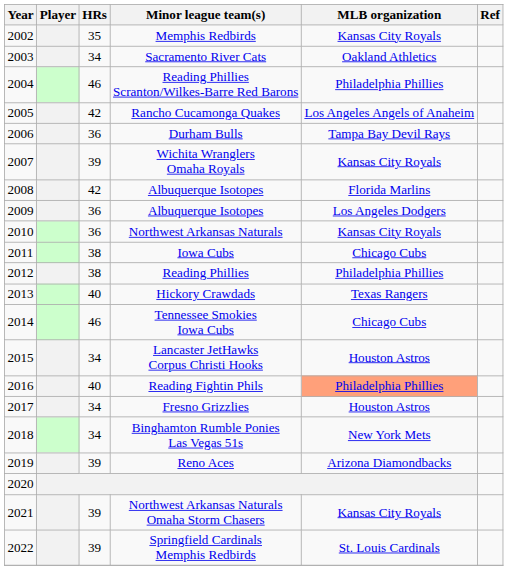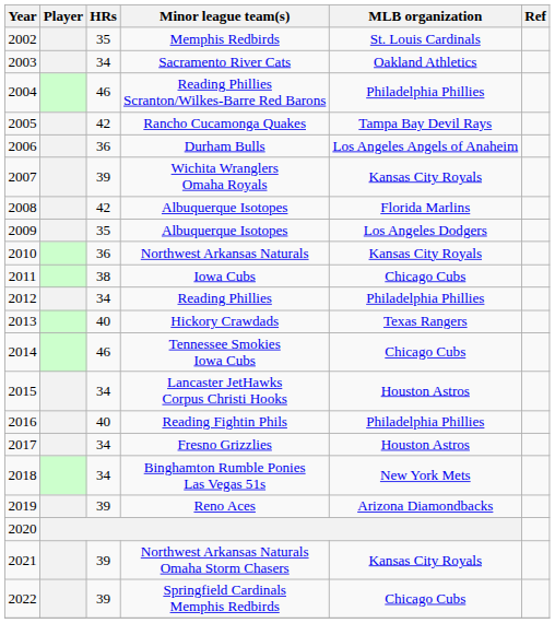Memphis Redbirds | MLB organization: Kansas City Royals -> St. Louis Cardinals
Rancho Cucamonga Quakes | MLB organization: Los Angeles Angels of Anaheim -> Tampa Bay Devil Rays
Durham Bulls | MLB organization: Tampa Bay Devil Rays -> Los Angeles Angels of Anaheim
2009 / Albuquerque Isotopes | HRs: 36 -> 35
Reading Phillies | HRs: 38 -> 34
Reading Fightin Phils | MLB organization: lightsalmon background -> no background
Springfield Cardinals Memphis Redbirds | MLB organization: St. Louis Cardinals -> Chicago Cubs
